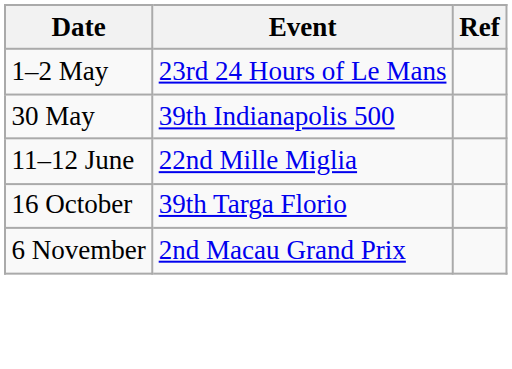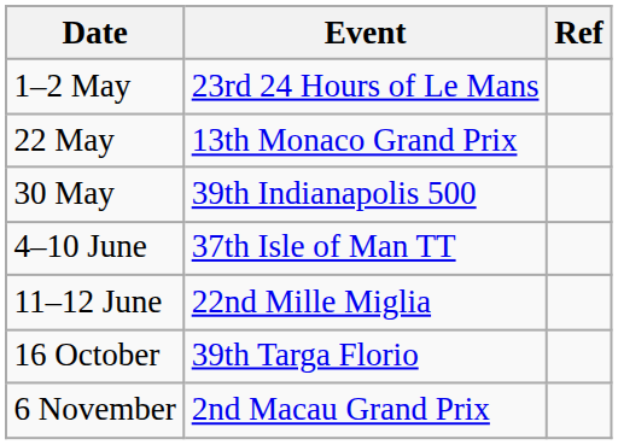+ row: 22 May | 13th Monaco Grand Prix
+ row: 4–10 June | 37th Isle of Man TT
